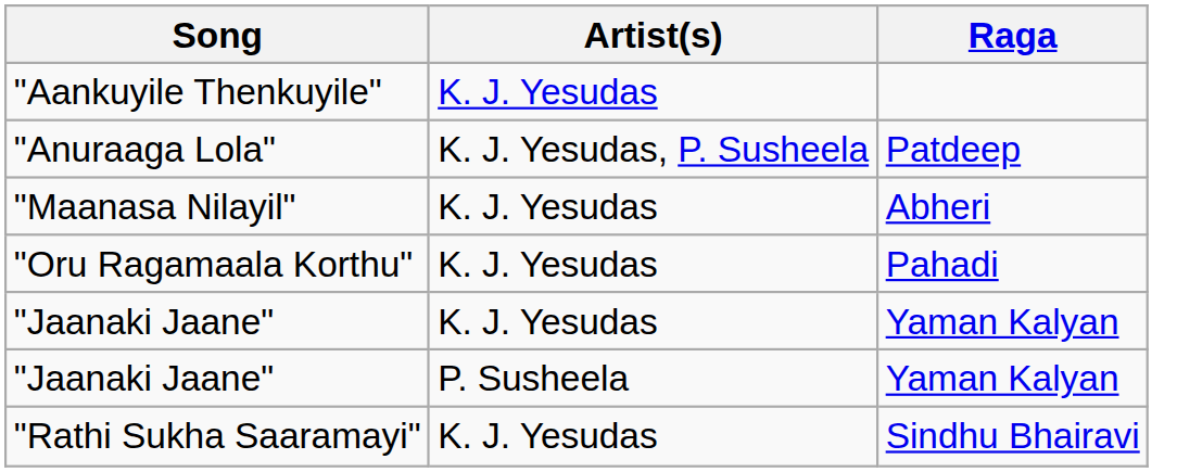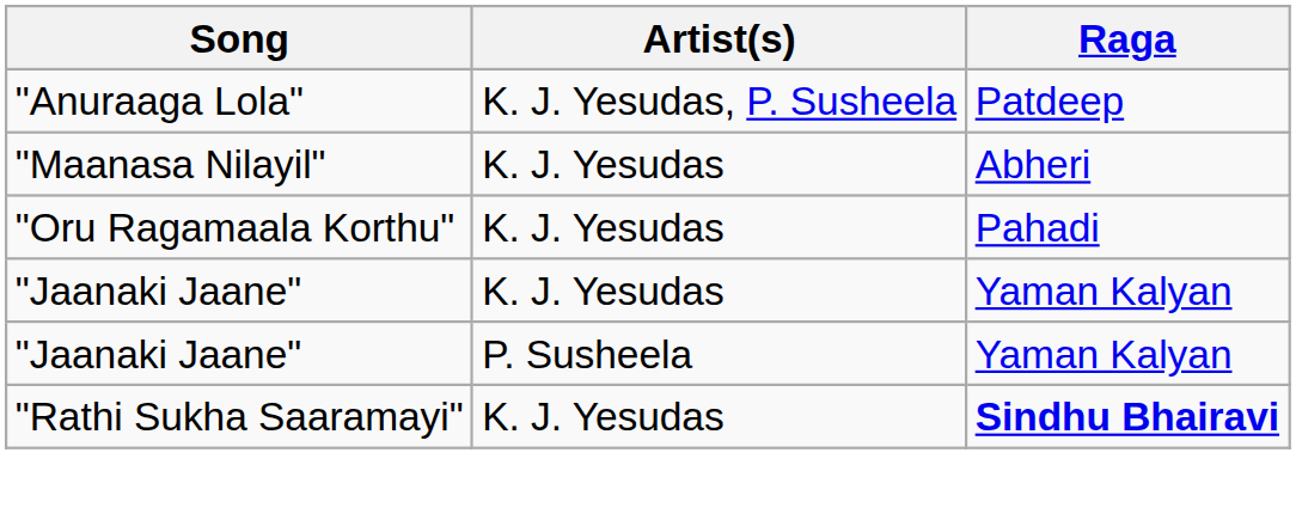- row: "Aankuyile Thenkuyile" | K. J. Yesudas
"Rathi Sukha Saaramayi" | Raga: normal -> bold
